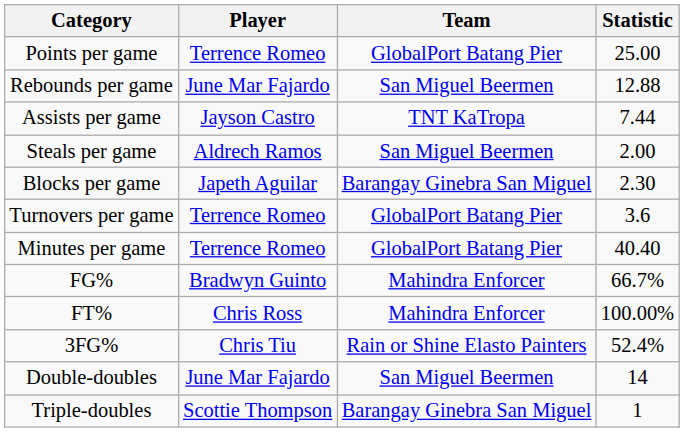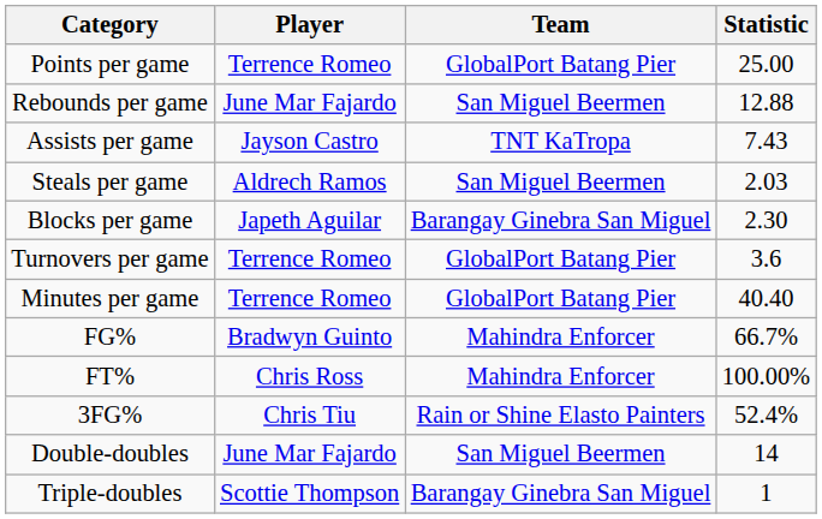Assists per game | Statistic: 7.44 -> 7.43
Steals per game | Statistic: 2.00 -> 2.03
